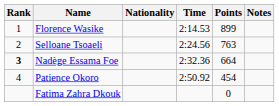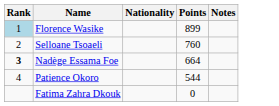- column: Time | 2:14.53 | 2:24.56 | 2:32.36 | 2:50.92
Florence Wasike | Rank: no background -> lightblue background
Selloane Tsoaeli | Points: 763 -> 760
Patience Okoro | Points: 454 -> 544
